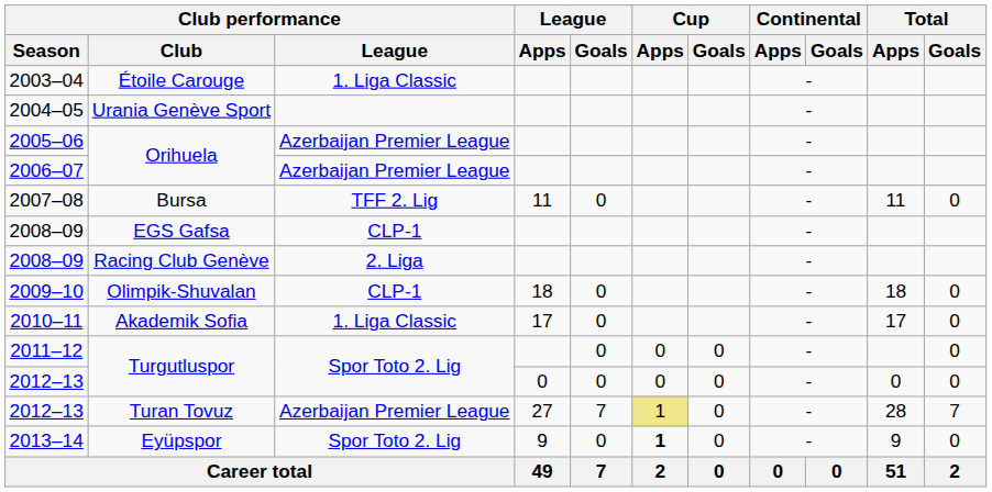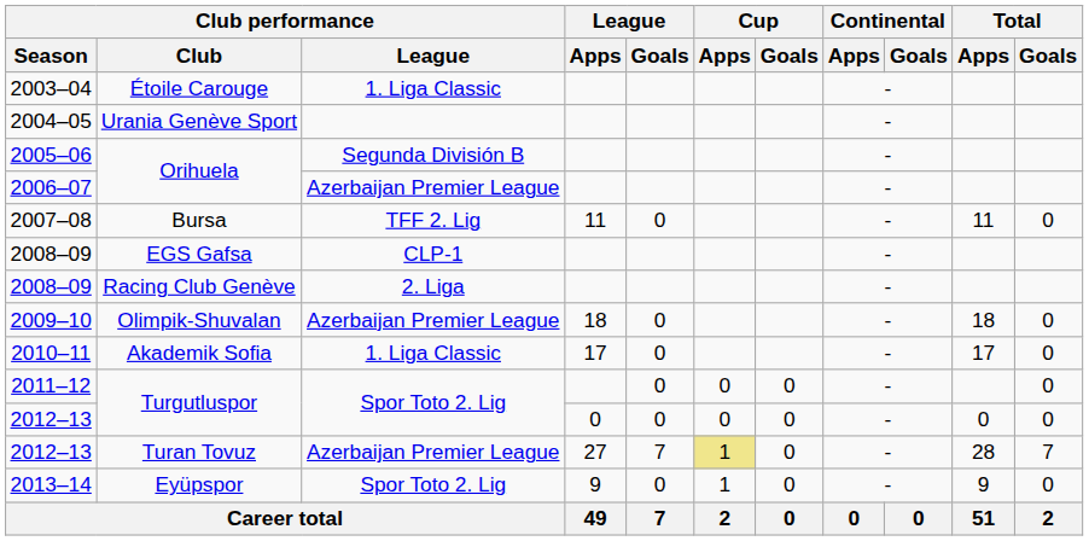2005–06 | Club performance / League: Azerbaijan Premier League -> Segunda División B
2009–10 | Club performance / League: CLP-1 -> Azerbaijan Premier League
2013–14 | Cup / Apps: bold -> normal
